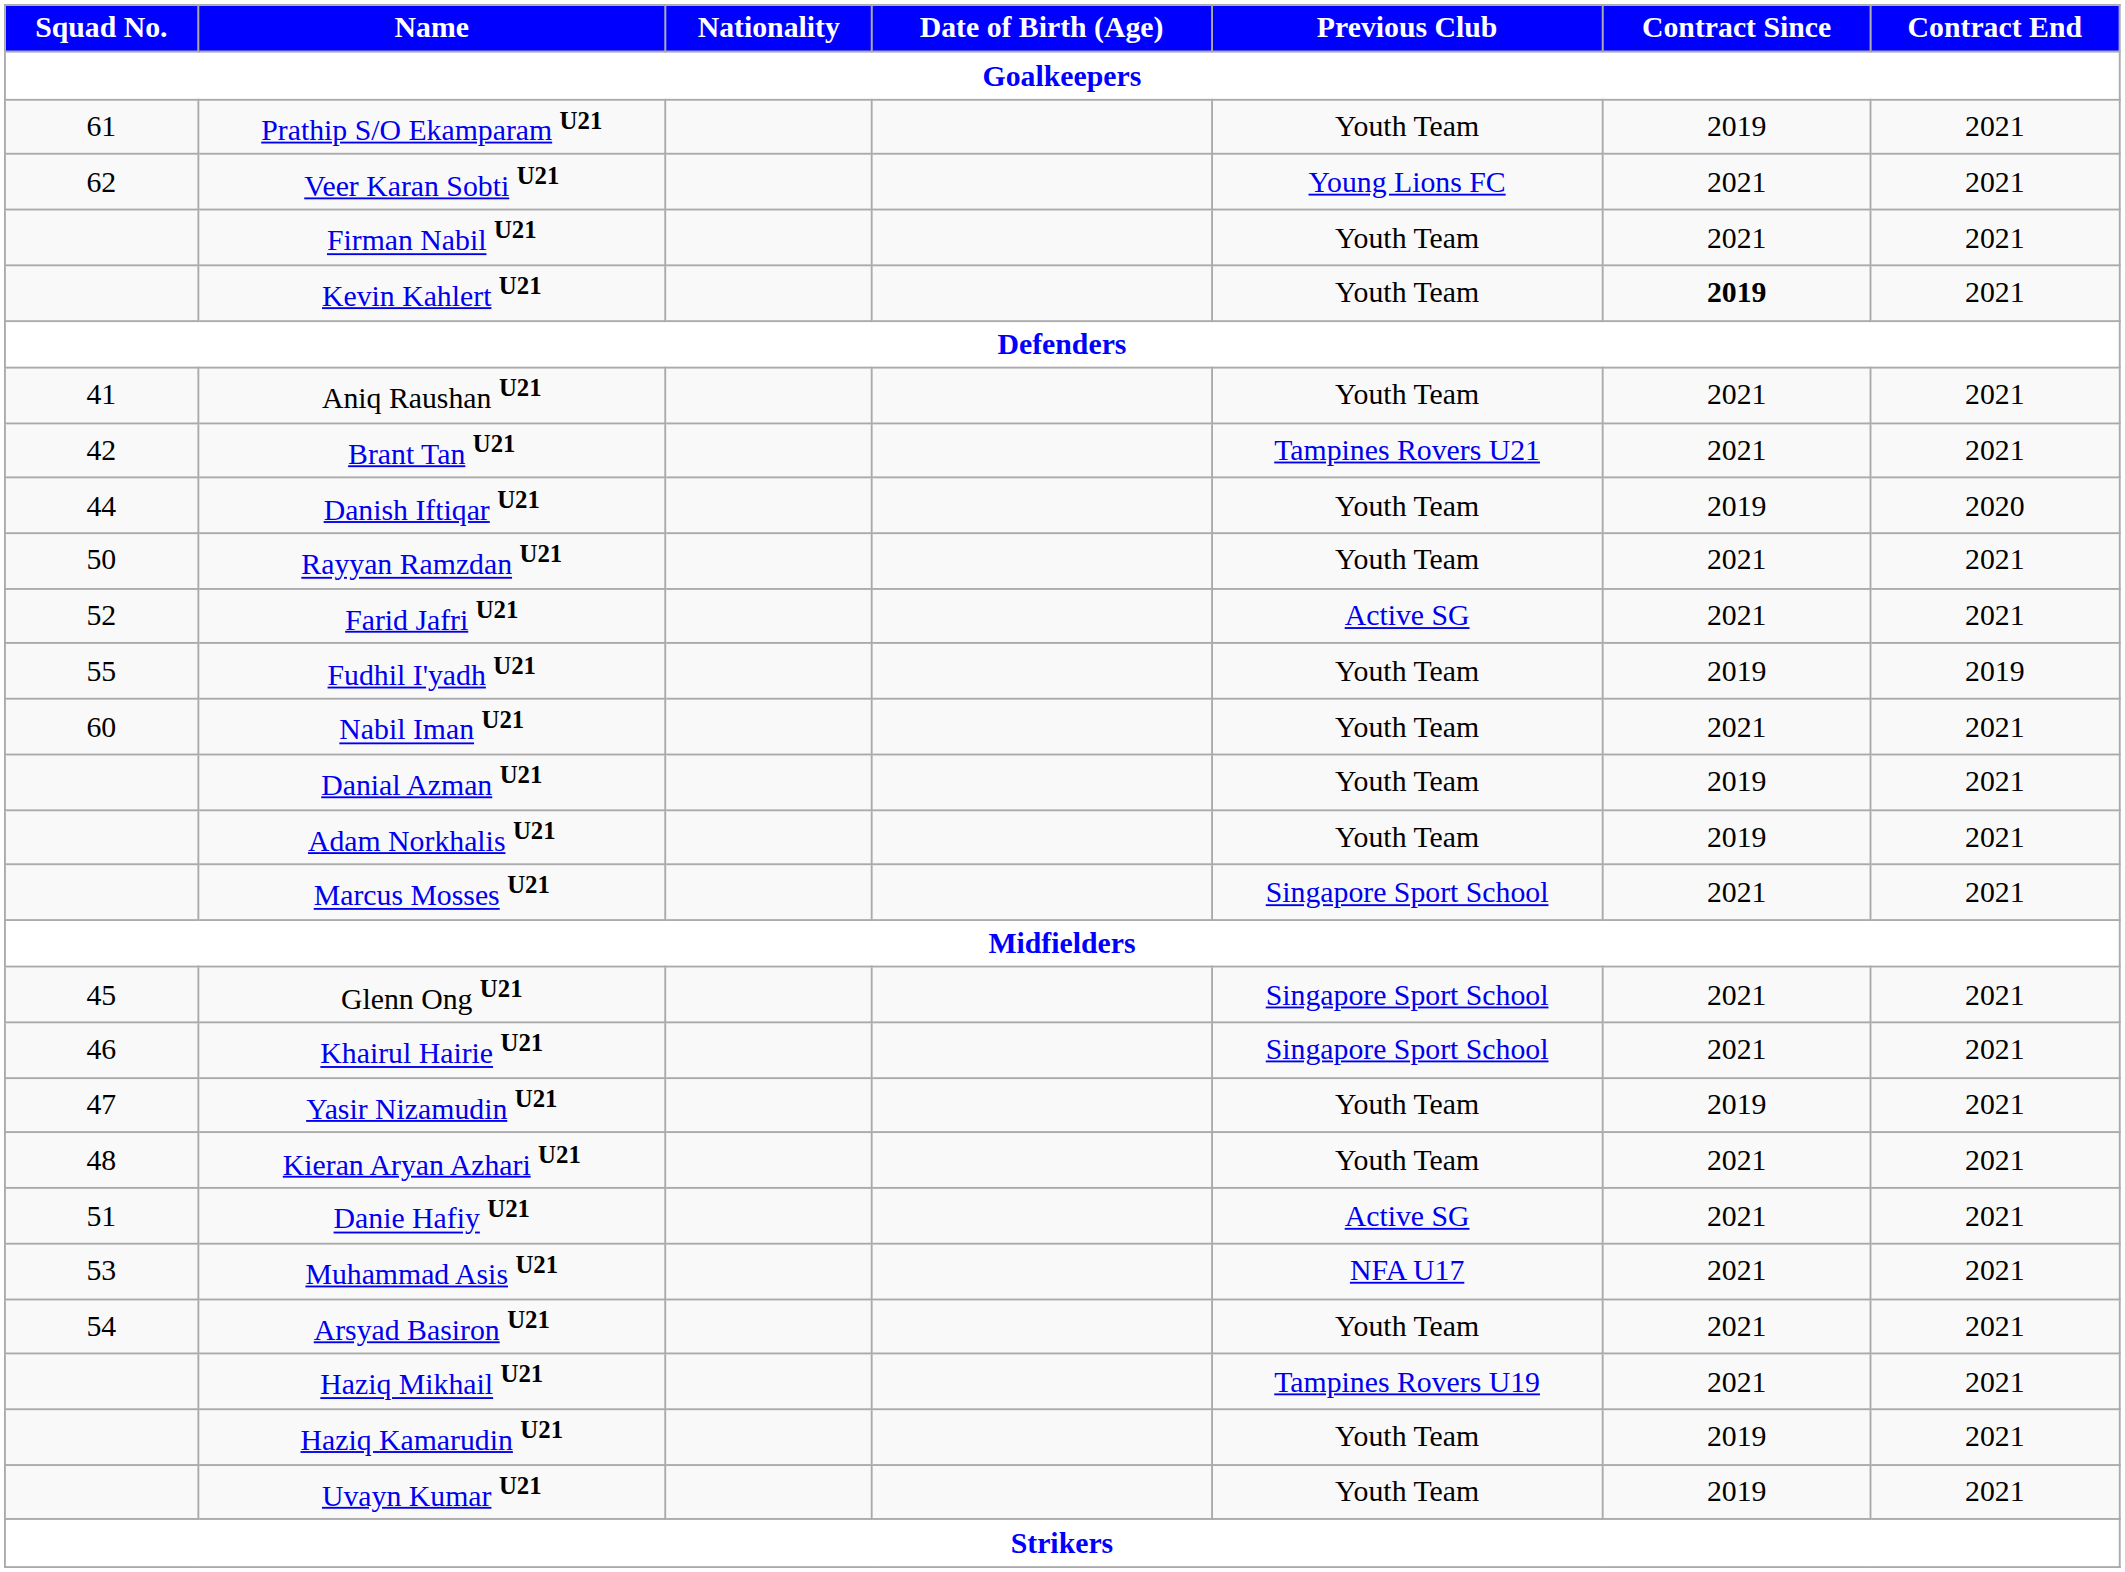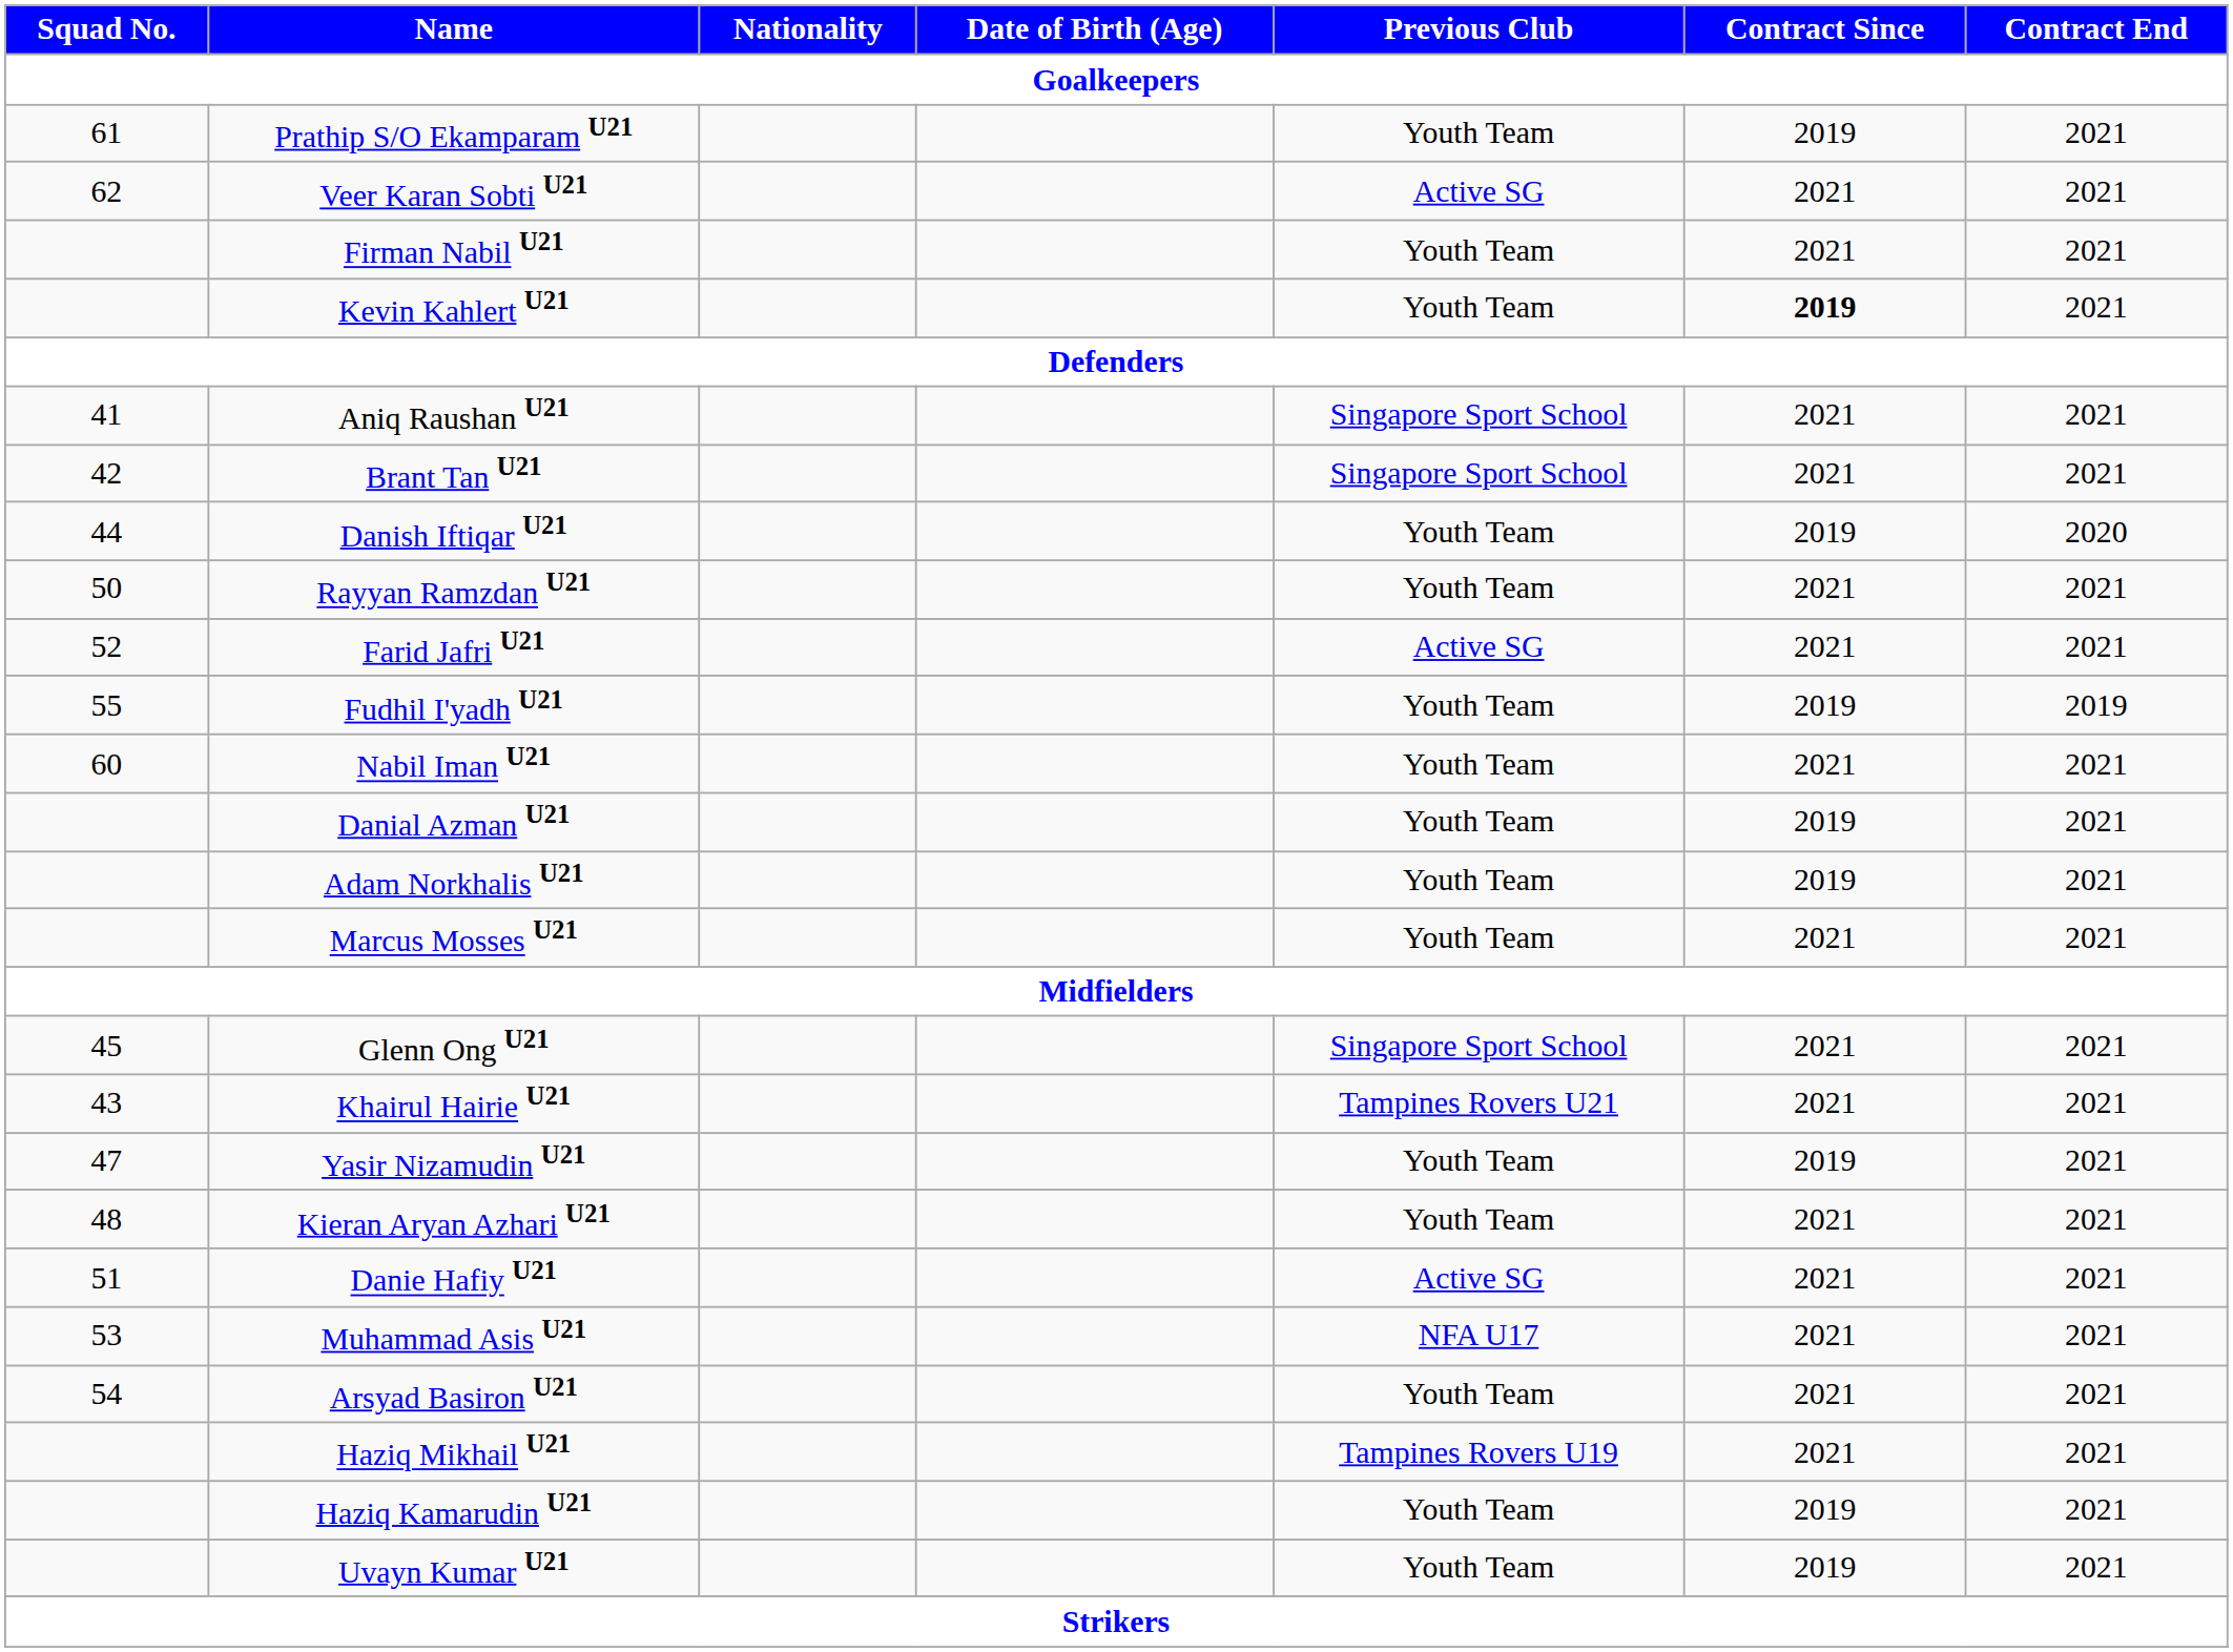Veer Karan Sobti U21 | Previous Club: Young Lions FC -> Active SG
Aniq Raushan U21 | Previous Club: Youth Team -> Singapore Sport School
Brant Tan U21 | Previous Club: Tampines Rovers U21 -> Singapore Sport School
Marcus Mosses U21 | Previous Club: Singapore Sport School -> Youth Team
Khairul Hairie U21 | Squad No.: 46 -> 43
Khairul Hairie U21 | Previous Club: Singapore Sport School -> Tampines Rovers U21
